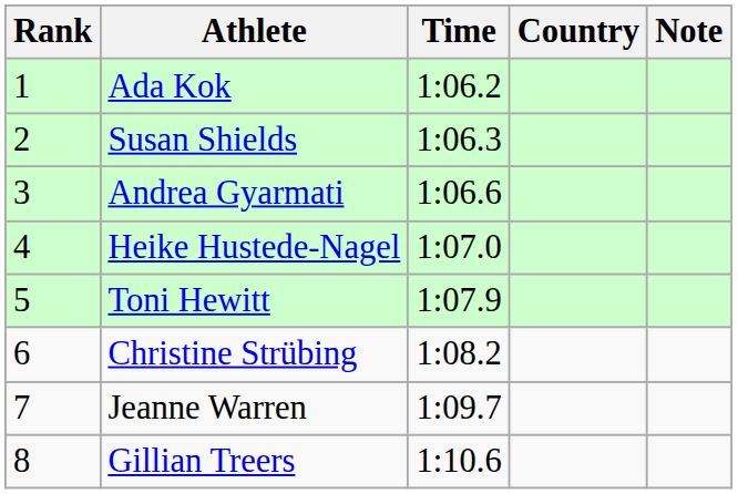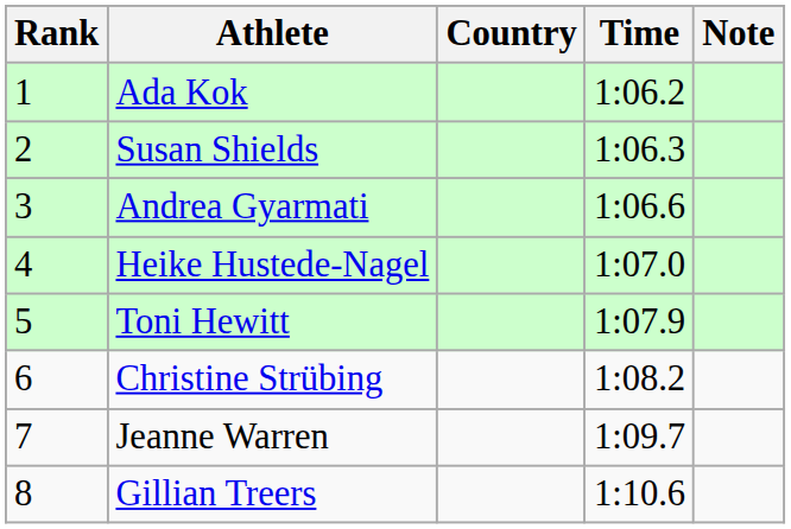columns swapped: Country <-> Time
